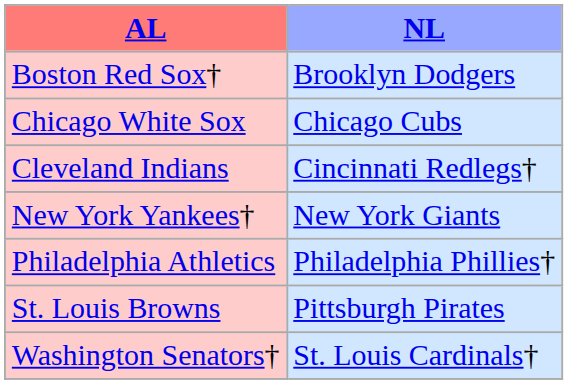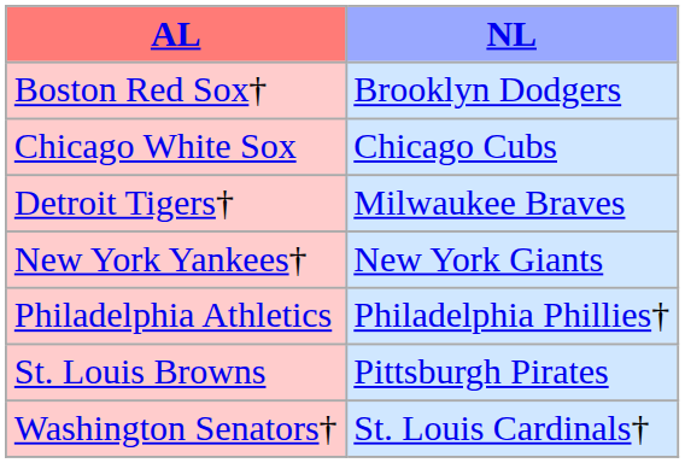- row: Cleveland Indians | Cincinnati Redlegs†
+ row: Detroit Tigers† | Milwaukee Braves
